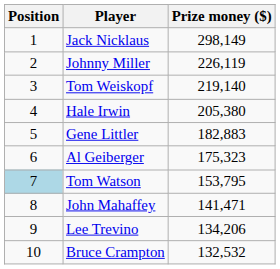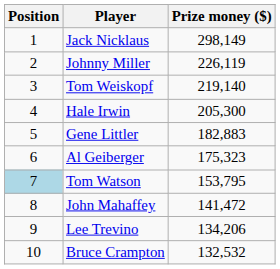Hale Irwin | Prize money ($): 205,380 -> 205,300
John Mahaffey | Prize money ($): 141,471 -> 141,472
